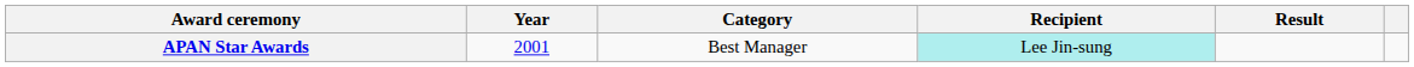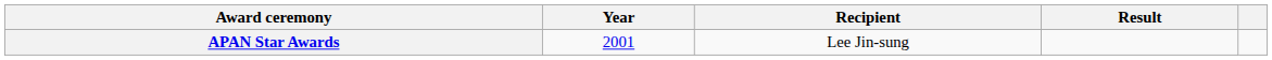- column: Category | Best Manager
APAN Star Awards | Recipient: paleturquoise background -> no background
